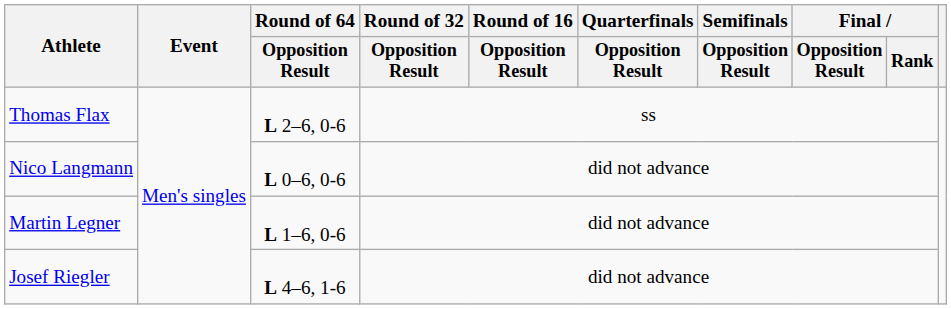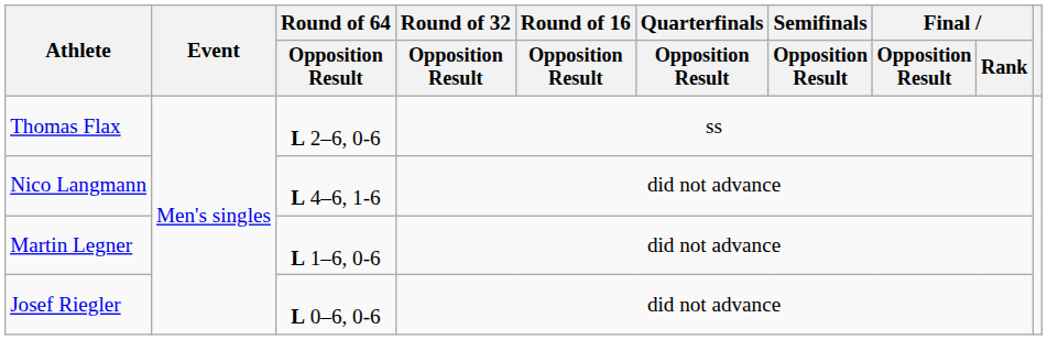Nico Langmann | Round of 64 / Opposition Result: L 0–6, 0-6 -> L 4–6, 1-6
Josef Riegler | Round of 64 / Opposition Result: L 4–6, 1-6 -> L 0–6, 0-6
